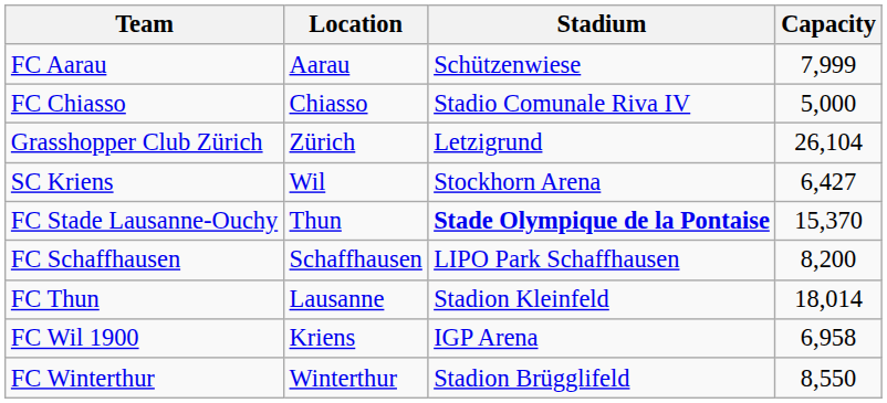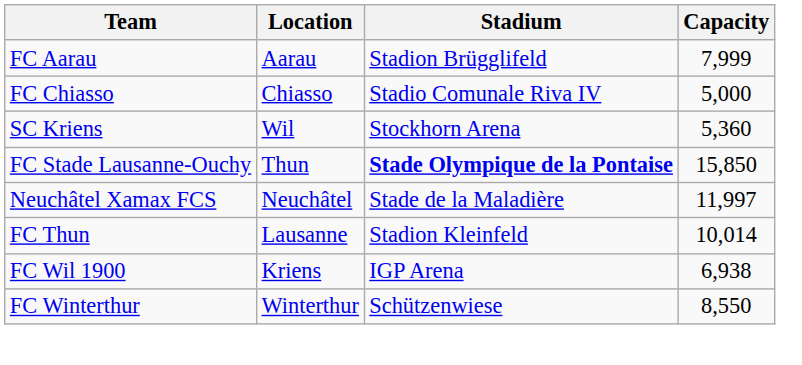FC Aarau | Stadium: Schützenwiese -> Stadion Brügglifeld
- row: Grasshopper Club Zürich | Zürich | Letzigrund | 26,104
SC Kriens | Capacity: 6,427 -> 5,360
FC Stade Lausanne-Ouchy | Capacity: 15,370 -> 15,850
+ row: Neuchâtel Xamax FCS | Neuchâtel | Stade de la Maladière | 11,997
- row: FC Schaffhausen | Schaffhausen | LIPO Park Schaffhausen | 8,200
FC Thun | Capacity: 18,014 -> 10,014
FC Wil 1900 | Capacity: 6,958 -> 6,938
FC Winterthur | Stadium: Stadion Brügglifeld -> Schützenwiese
